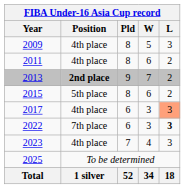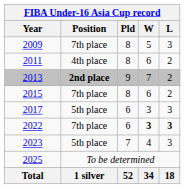2009 | Position: 4th place -> 7th place
2015 | Position: 5th place -> 7th place
2017 | Position: 4th place -> 5th place
2017 | L: lightsalmon background -> no background
2022 | W: normal -> bold
2023 | Position: 4th place -> 5th place
